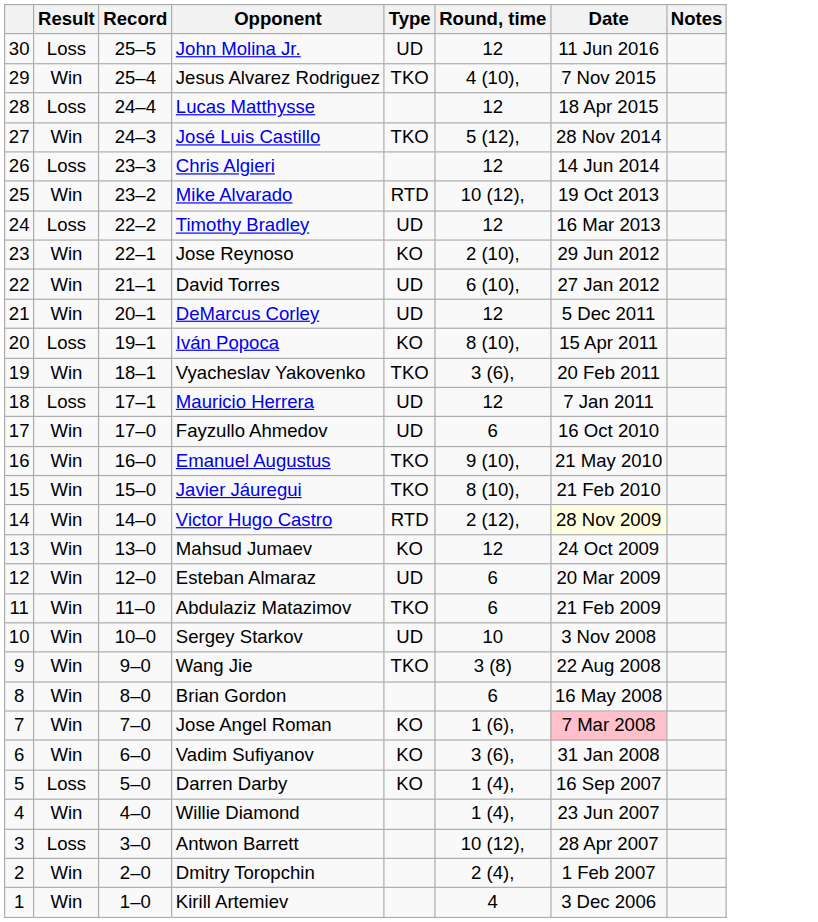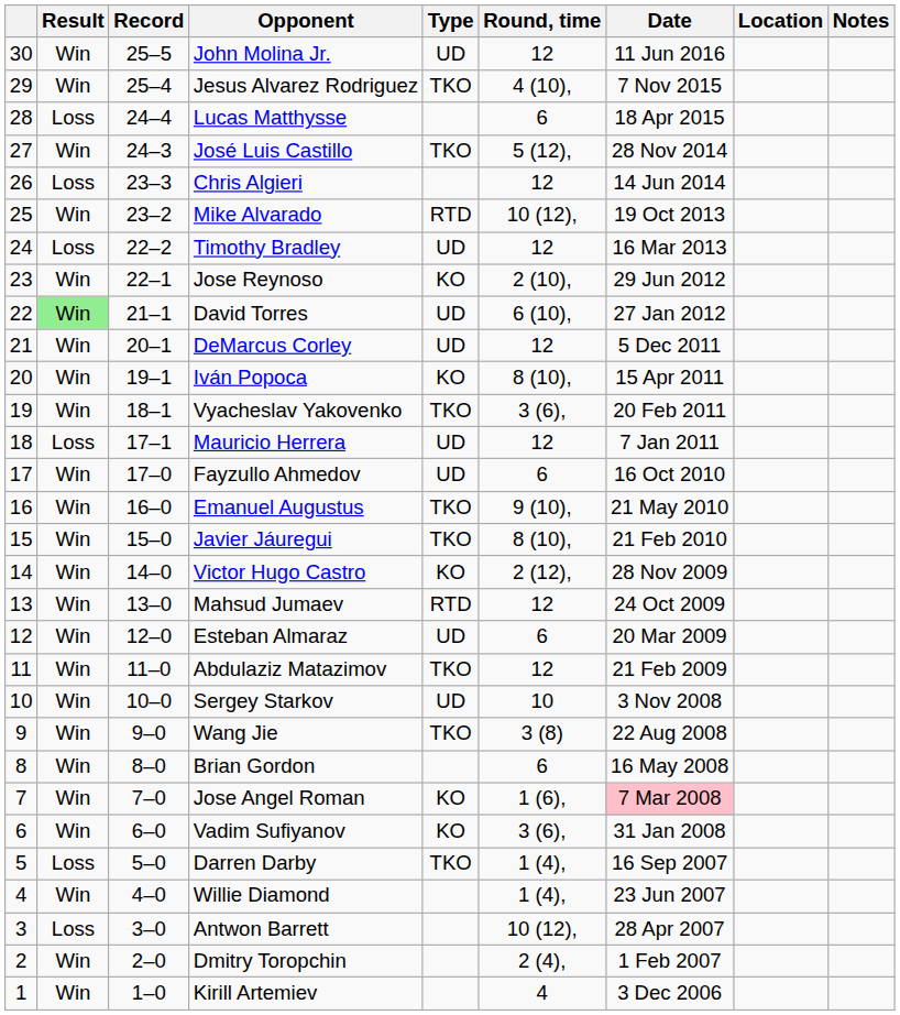+ column: Location
John Molina Jr. | Result: Loss -> Win
Lucas Matthysse | Round, time: 12 -> 6
David Torres | Result: no background -> lightgreen background
Iván Popoca | Result: Loss -> Win
Victor Hugo Castro | Type: RTD -> KO
Victor Hugo Castro | Date: lightyellow background -> no background
Mahsud Jumaev | Type: KO -> RTD
Abdulaziz Matazimov | Round, time: 6 -> 12
Darren Darby | Type: KO -> TKO
